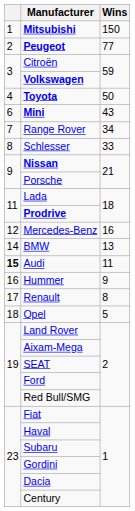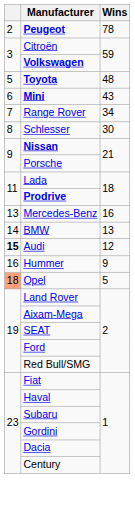- row: 1 | Mitsubishi | 150
Peugeot | Wins: 77 -> 78
Toyota | column 1: 4 -> 5
Toyota | Wins: 50 -> 48
Schlesser | Wins: 33 -> 30
Mercedes-Benz | column 1: 12 -> 13
Audi | Wins: 11 -> 12
- row: 17 | Renault | 8
Opel | column 1: no background -> lightsalmon background
